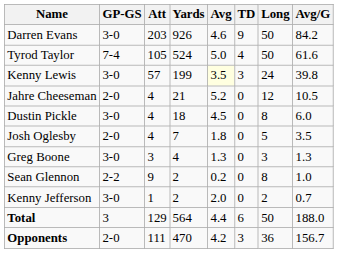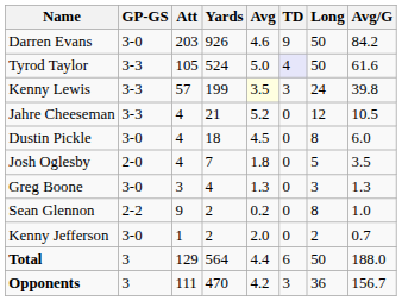Tyrod Taylor | GP-GS: 7-4 -> 3-3
Tyrod Taylor | TD: no background -> lavender background
Kenny Lewis | GP-GS: 3-0 -> 3-3
Jahre Cheeseman | GP-GS: 2-0 -> 3-3
Opponents | GP-GS: 2-0 -> 3
